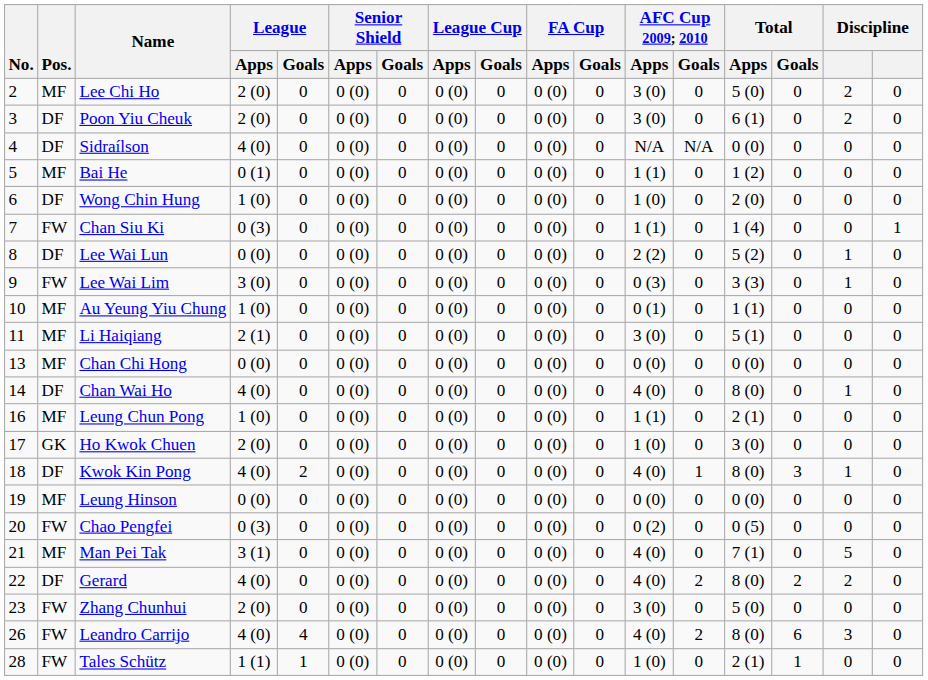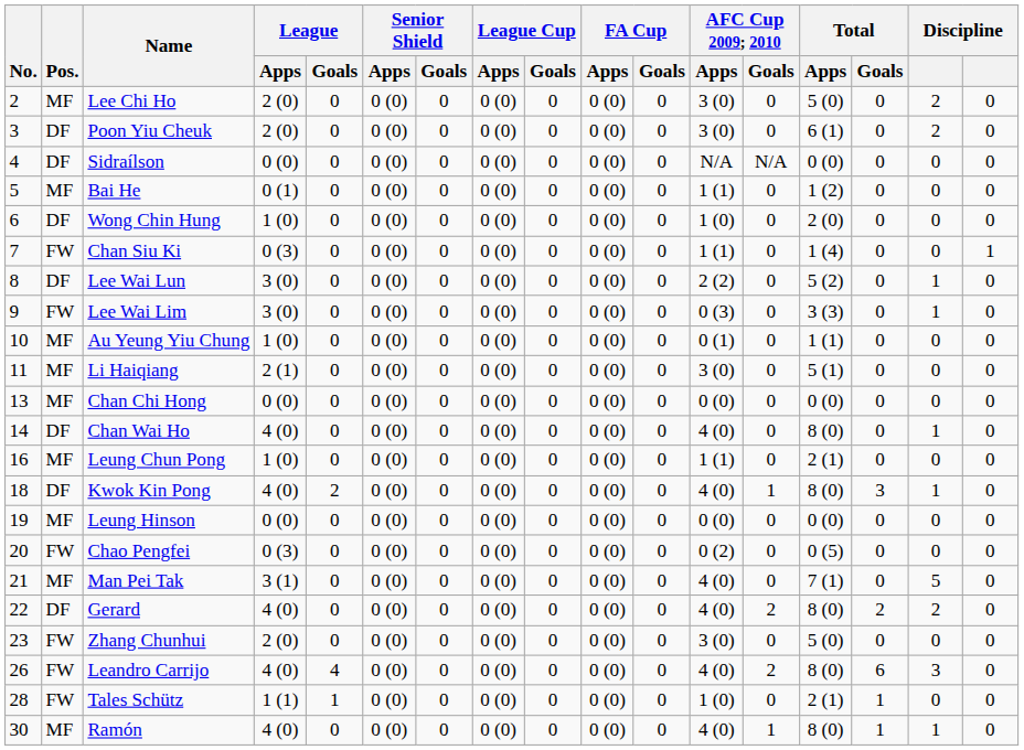Sidraílson | League / Apps: 4 (0) -> 0 (0)
Lee Wai Lun | League / Apps: 0 (0) -> 3 (0)
- row: 17 | GK | Ho Kwok Chuen | 2 (0) | 0 | 0 (0) | 0 | 0 (0) | 0 | 0 (0) | 0 | 1 (0) | 0 | 3 (0) | 0 | 0 | 0
+ row: 30 | MF | Ramón | 4 (0) | 0 | 0 (0) | 0 | 0 (0) | 0 | 0 (0) | 0 | 4 (0) | 1 | 8 (0) | 1 | 1 | 0
